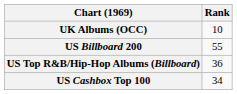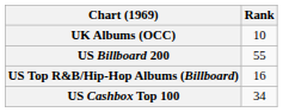US Top R&B/Hip-Hop Albums (Billboard) | Rank: 36 -> 16
